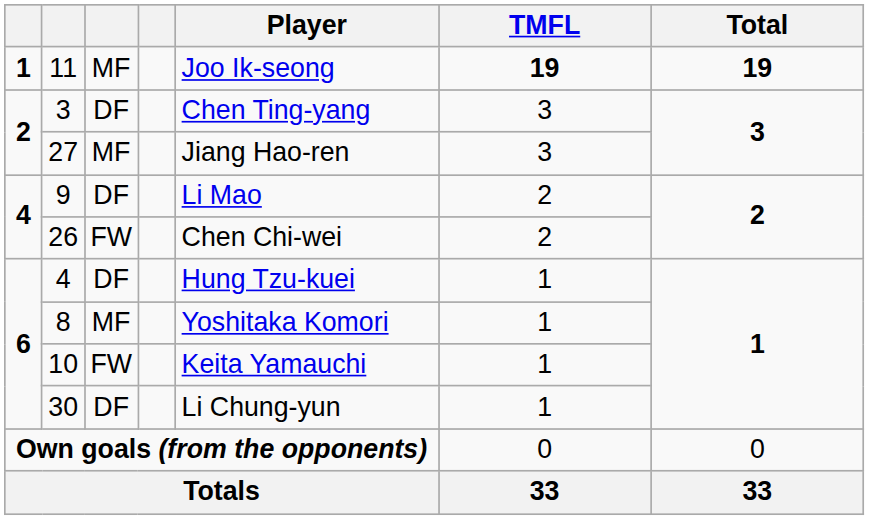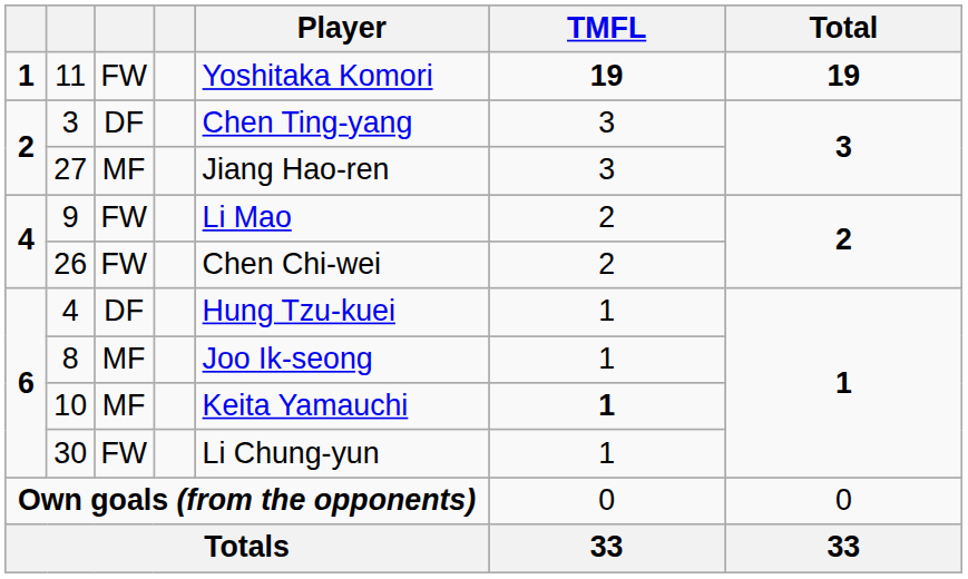11 | column 3: MF -> FW
11 | Player: Joo Ik-seong -> Yoshitaka Komori
9 | column 3: DF -> FW
8 | Player: Yoshitaka Komori -> Joo Ik-seong
10 | column 3: FW -> MF
10 | TMFL: normal -> bold
30 | column 3: DF -> FW
